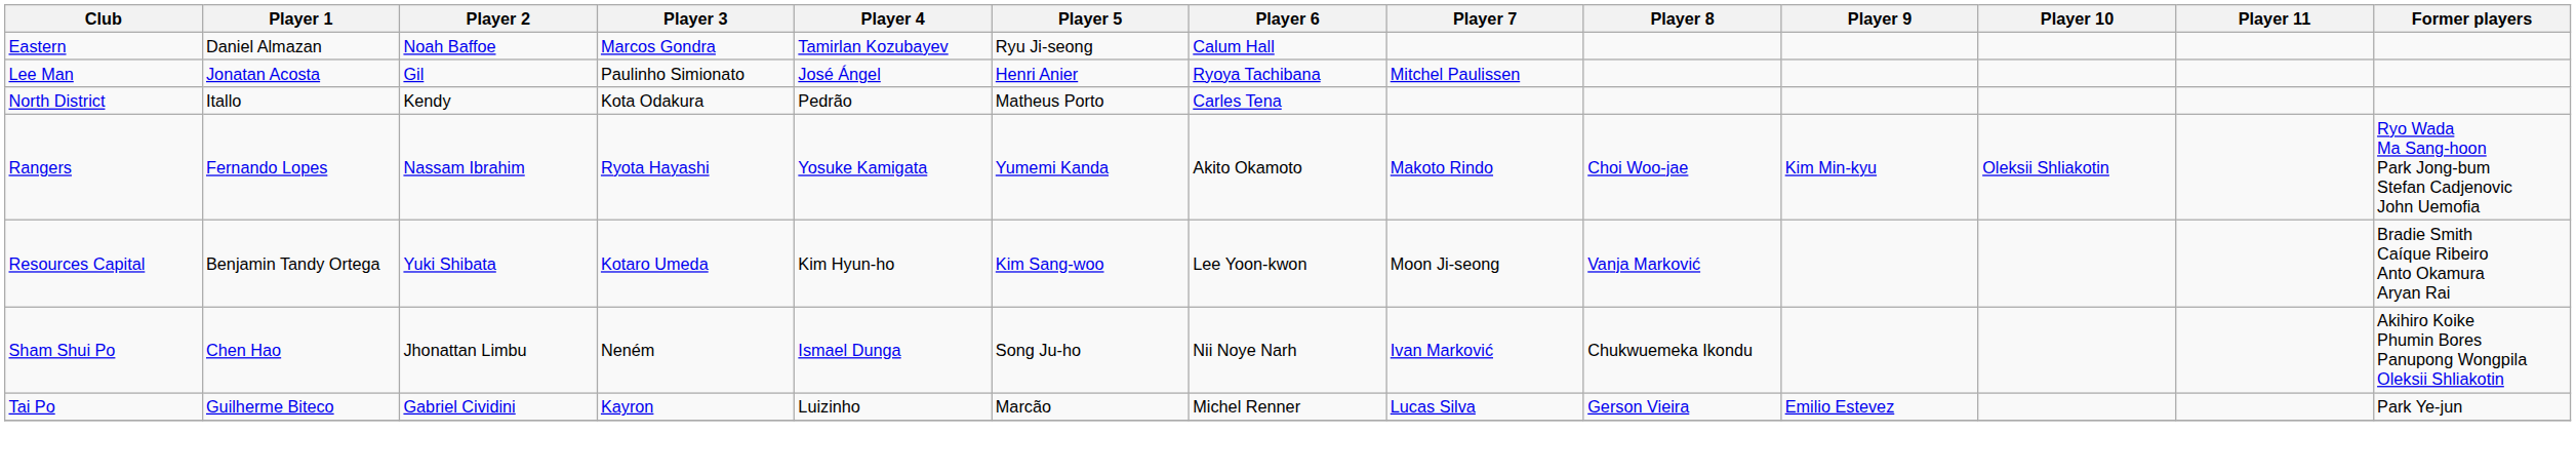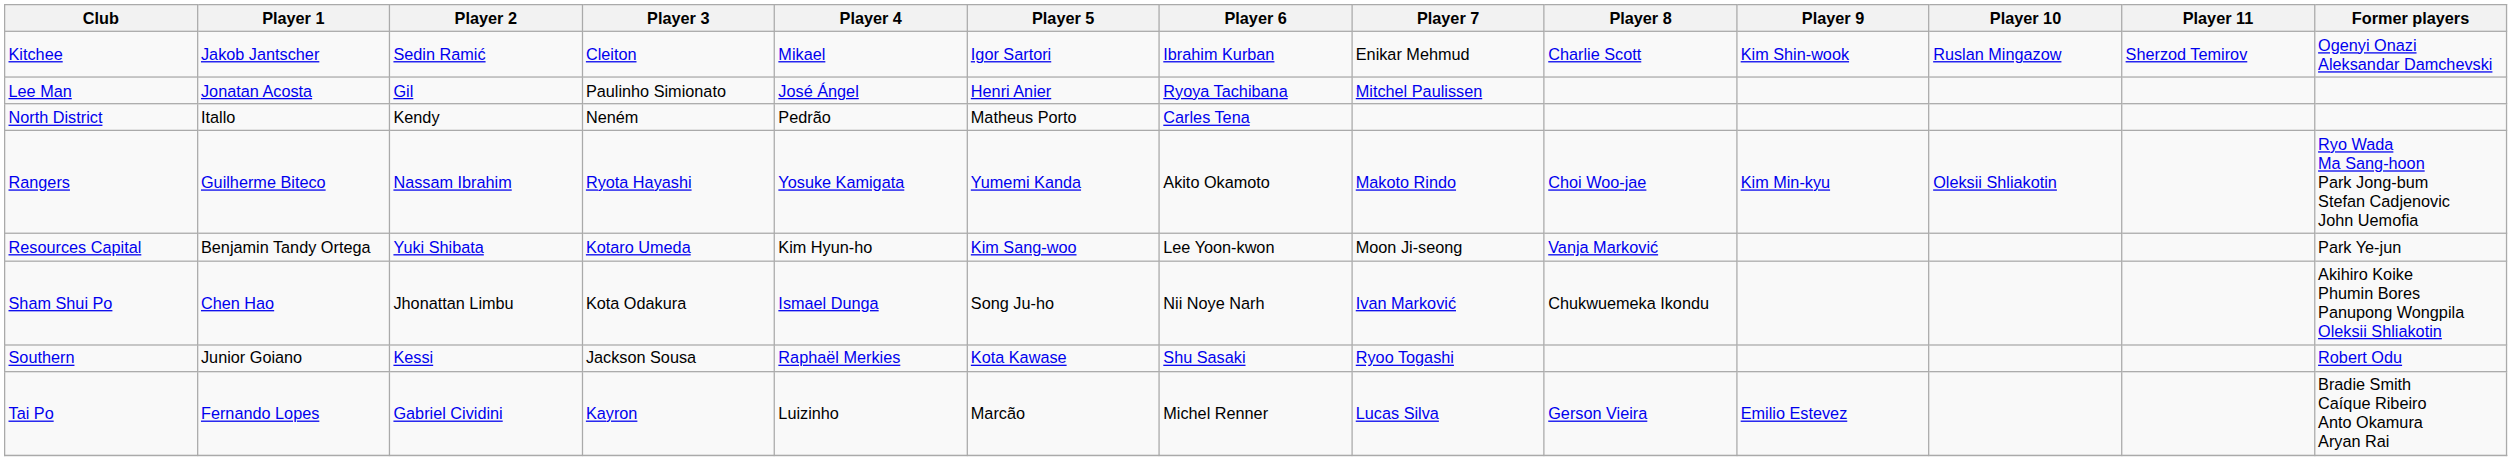- row: Eastern | Daniel Almazan | Noah Baffoe | Marcos Gondra | Tamirlan Kozubayev | Ryu Ji-seong | Calum Hall
+ row: Kitchee | Jakob Jantscher | Sedin Ramić | Cleiton | Mikael | Igor Sartori | Ibrahim Kurban | Enikar Mehmud | Charlie Scott | Kim Shin-wook | Ruslan Mingazow | Sherzod Temirov | Ogenyi Onazi Aleksandar Damchevski
North District | Player 3: Kota Odakura -> Neném
Rangers | Player 1: Fernando Lopes -> Guilherme Biteco
Resources Capital | Former players: Bradie Smith Caíque Ribeiro Anto Okamura Aryan Rai -> Park Ye-jun
Sham Shui Po | Player 3: Neném -> Kota Odakura
+ row: Southern | Junior Goiano | Kessi | Jackson Sousa | Raphaël Merkies | Kota Kawase | Shu Sasaki | Ryoo Togashi | Robert Odu
Tai Po | Player 1: Guilherme Biteco -> Fernando Lopes
Tai Po | Former players: Park Ye-jun -> Bradie Smith Caíque Ribeiro Anto Okamura Aryan Rai
